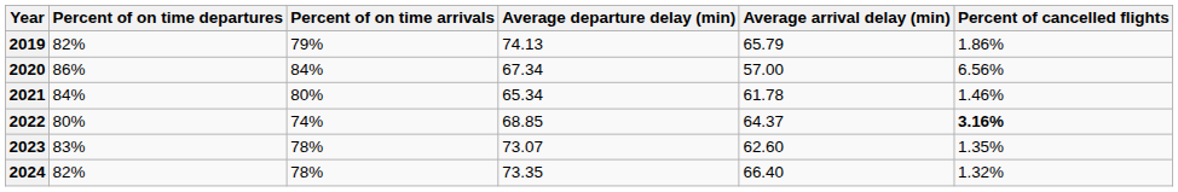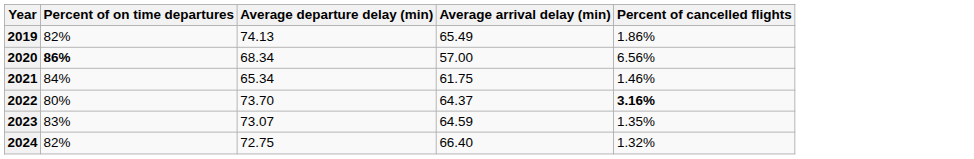- column: Percent of on time arrivals | 79% | 84% | 80% | 74% | 78% | 78%
2019 | Average arrival delay (min): 65.79 -> 65.49
2020 | Percent of on time departures: normal -> bold
2020 | Average departure delay (min): 67.34 -> 68.34
2021 | Average arrival delay (min): 61.78 -> 61.75
2022 | Average departure delay (min): 68.85 -> 73.70
2023 | Average arrival delay (min): 62.60 -> 64.59
2024 | Average departure delay (min): 73.35 -> 72.75
